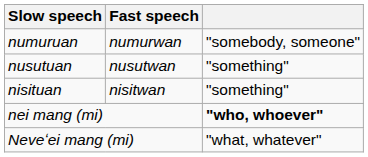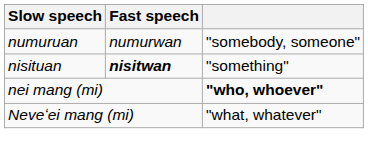- row: nusutuan | nusutwan | "something"
nisituan | Fast speech: normal -> bold
